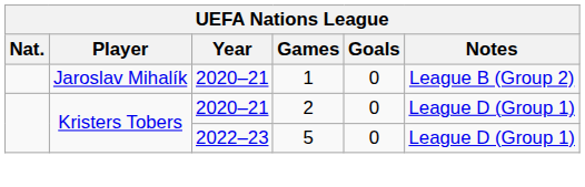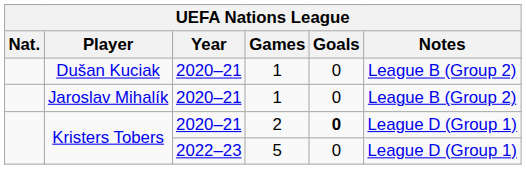+ row: Dušan Kuciak | 2020–21 | 1 | 0 | League B (Group 2)
Kristers Tobers / 2 | Goals: normal -> bold
